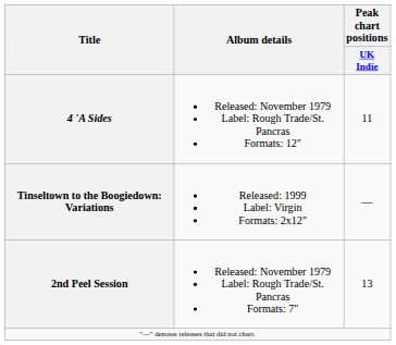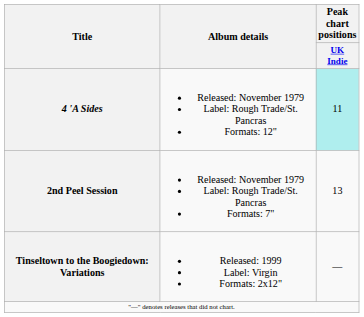4 'A Sides | Peak chart positions / UK Indie: no background -> paleturquoise background
rows swapped: 2nd Peel Session <-> Tinseltown to the Boogiedown: Variations
